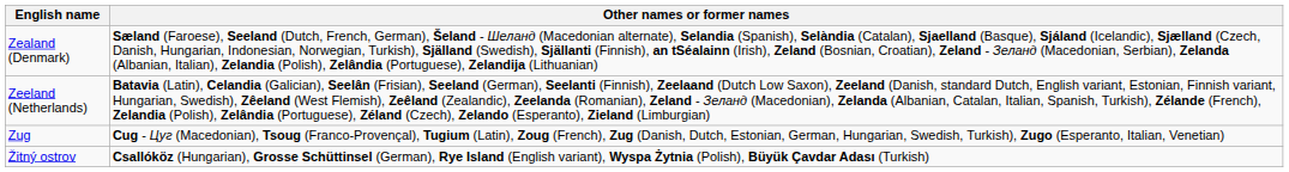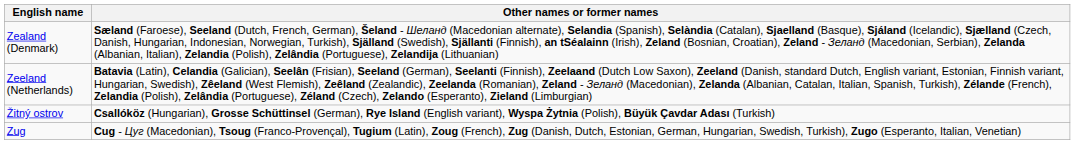rows swapped: Žitný ostrov <-> Zug
